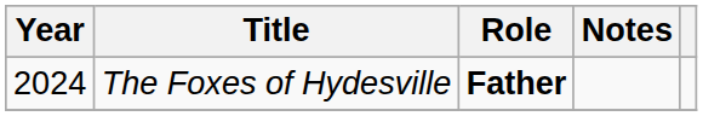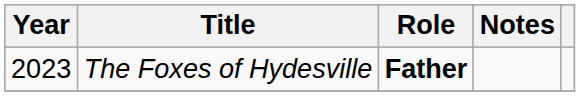The Foxes of Hydesville | Year: 2024 -> 2023
